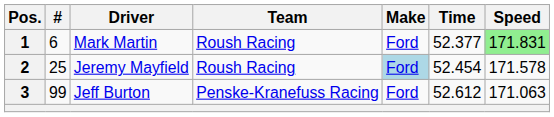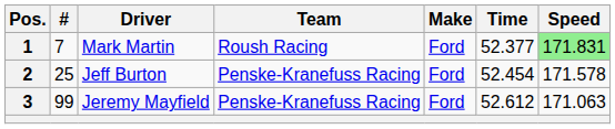1 | #: 6 -> 7
2 | Driver: Jeremy Mayfield -> Jeff Burton
2 | Team: Roush Racing -> Penske-Kranefuss Racing
2 | Make: lightblue background -> no background
3 | Driver: Jeff Burton -> Jeremy Mayfield
